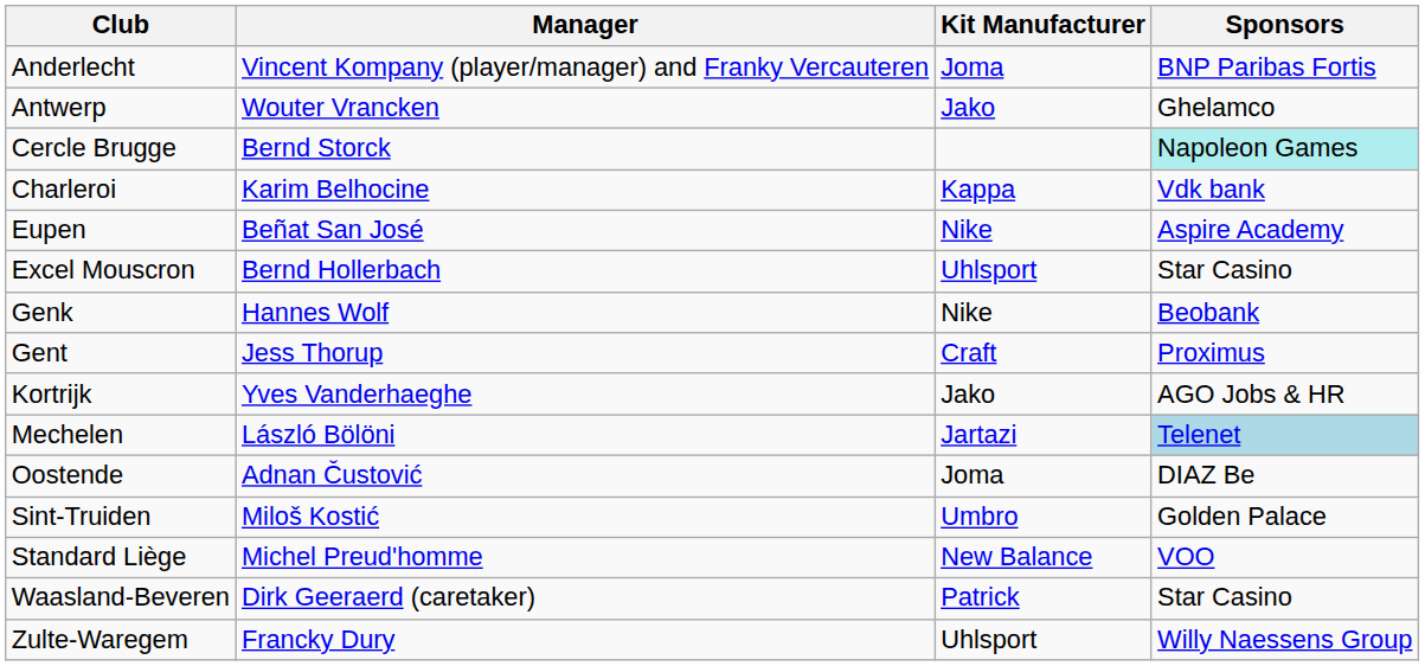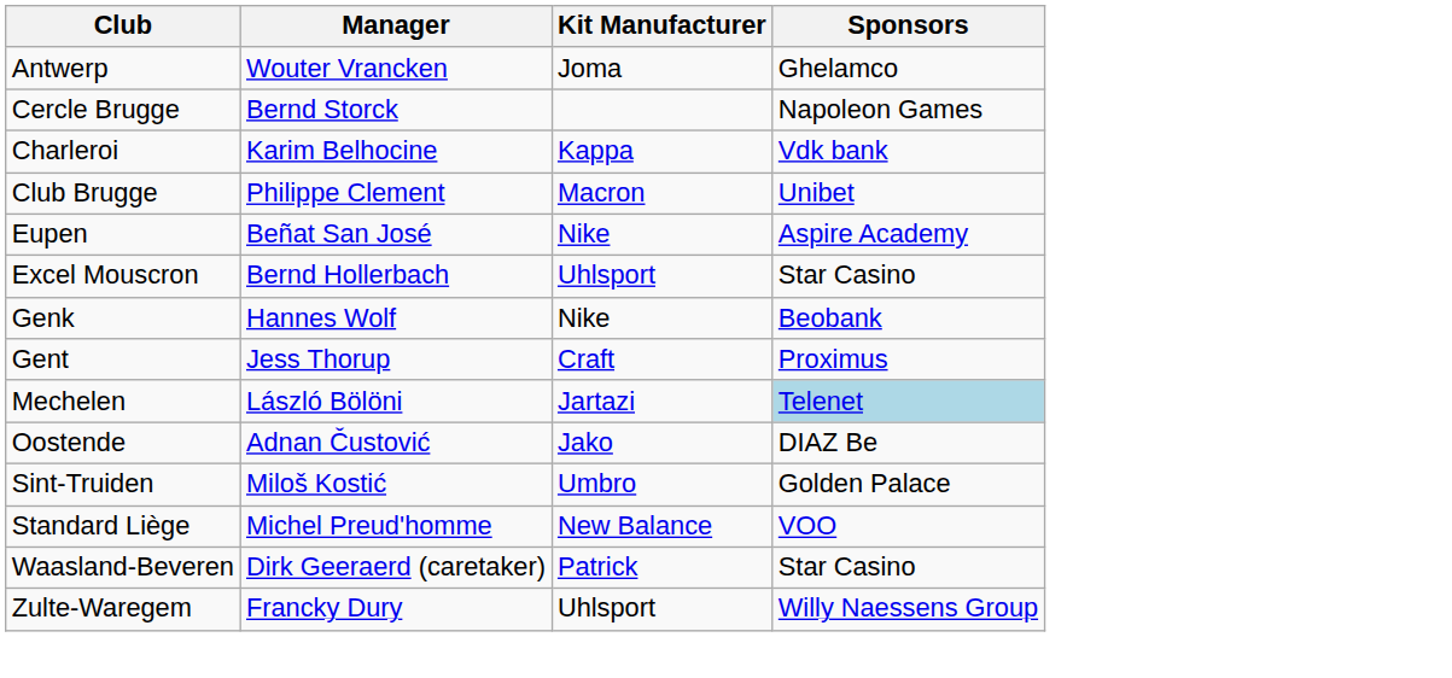- row: Anderlecht | Vincent Kompany (player/manager) and Franky Vercauteren | Joma | BNP Paribas Fortis
Antwerp | Kit Manufacturer: Jako -> Joma
Cercle Brugge | Sponsors: paleturquoise background -> no background
+ row: Club Brugge | Philippe Clement | Macron | Unibet
- row: Kortrijk | Yves Vanderhaeghe | Jako | AGO Jobs & HR
Oostende | Kit Manufacturer: Joma -> Jako
